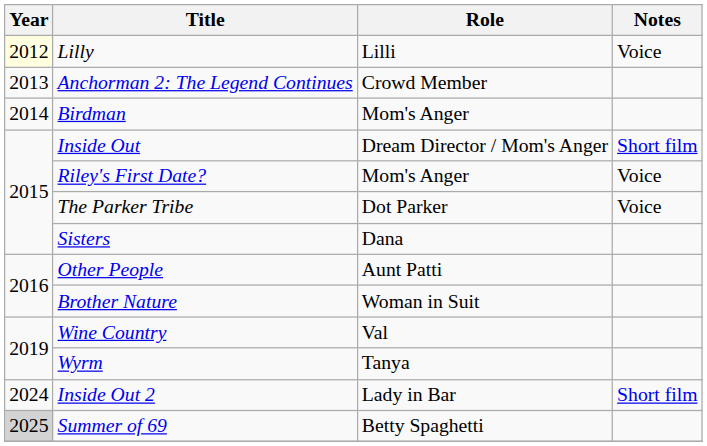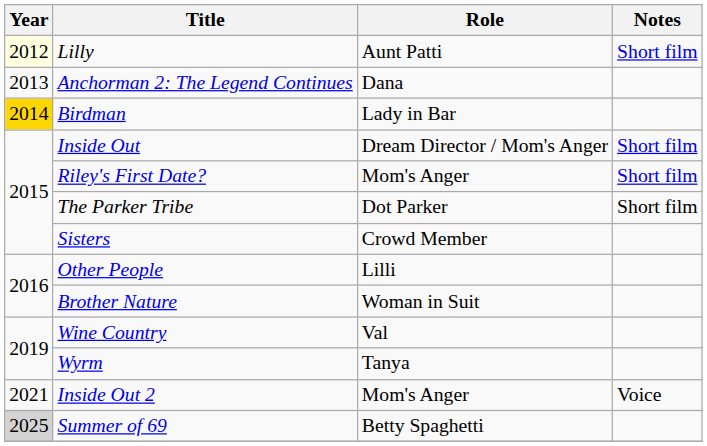Lilly | Role: Lilli -> Aunt Patti
Lilly | Notes: Voice -> Short film
Anchorman 2: The Legend Continues | Role: Crowd Member -> Dana
Birdman | Year: no background -> gold background
Birdman | Role: Mom's Anger -> Lady in Bar
Riley's First Date? | Notes: Voice -> Short film
The Parker Tribe | Notes: Voice -> Short film
Sisters | Role: Dana -> Crowd Member
Other People | Role: Aunt Patti -> Lilli
Inside Out 2 | Year: 2024 -> 2021
Inside Out 2 | Role: Lady in Bar -> Mom's Anger
Inside Out 2 | Notes: Short film -> Voice
